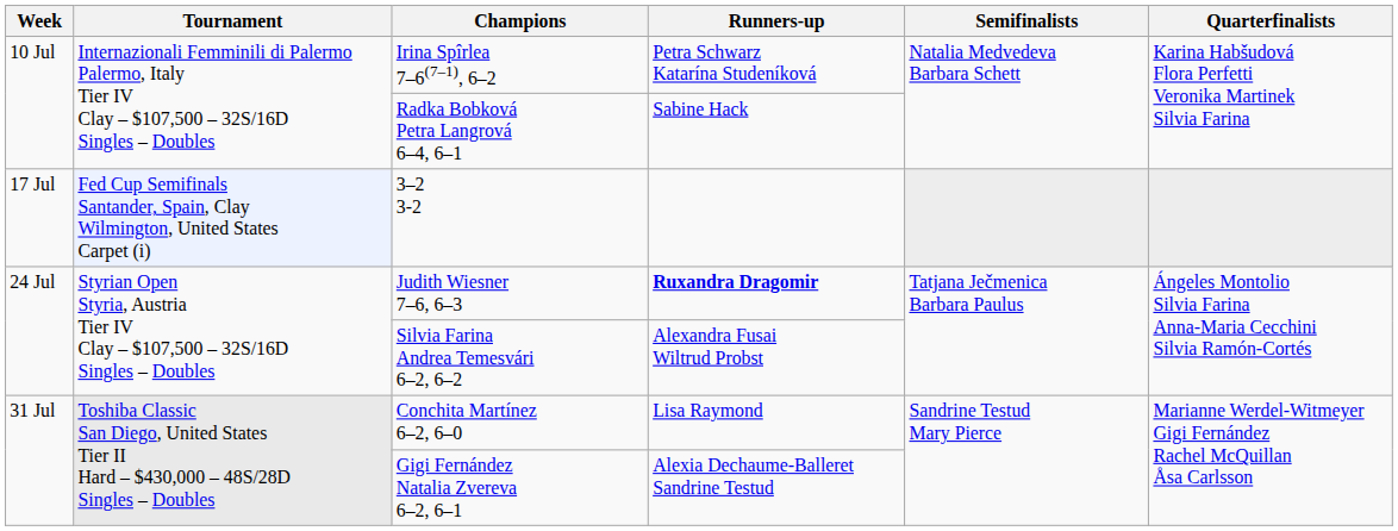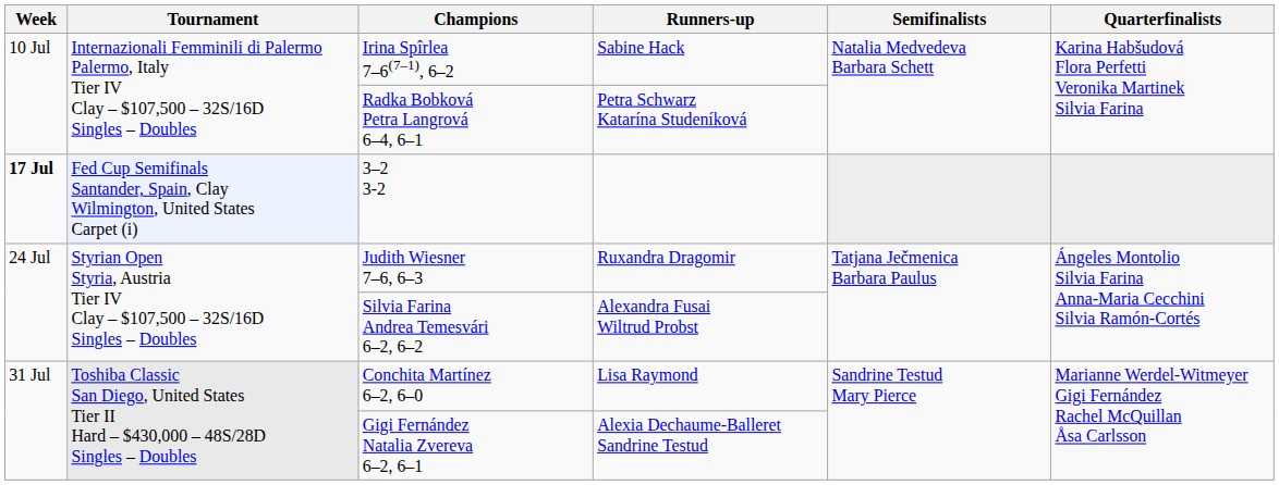Irina Spîrlea 7–6(7–1), 6–2 | Runners-up: Petra Schwarz Katarína Studeníková -> Sabine Hack
Radka Bobková Petra Langrová 6–4, 6–1 | Runners-up: Sabine Hack -> Petra Schwarz Katarína Studeníková
3–2 3-2 | Week: normal -> bold
Judith Wiesner 7–6, 6–3 | Runners-up: bold -> normal
